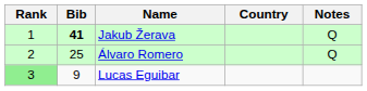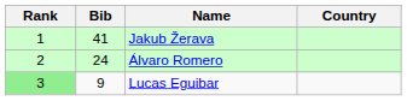- column: Notes | Q | Q
Jakub Žerava | Bib: bold -> normal
Álvaro Romero | Bib: 25 -> 24
